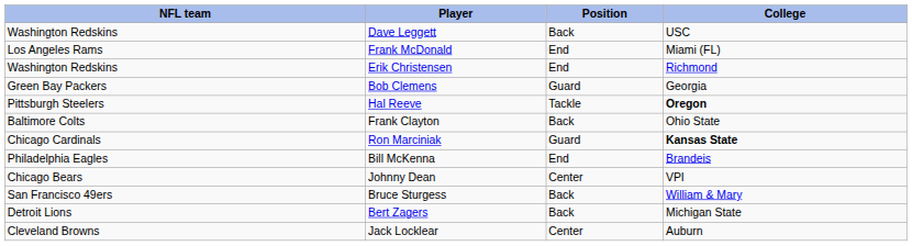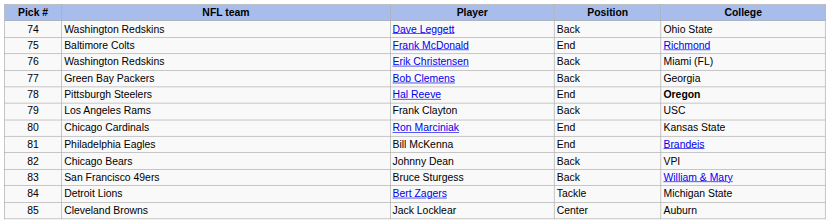+ column: Pick # | 74 | 75 | 76 | 77 | 78 | 79 | 80 | 81 | 82 | 83 | 84 | 85
Dave Leggett | College: USC -> Ohio State
Frank McDonald | NFL team: Los Angeles Rams -> Baltimore Colts
Frank McDonald | College: Miami (FL) -> Richmond
Erik Christensen | Position: End -> Back
Erik Christensen | College: Richmond -> Miami (FL)
Bob Clemens | Position: Guard -> Back
Hal Reeve | Position: Tackle -> End
Frank Clayton | NFL team: Baltimore Colts -> Los Angeles Rams
Frank Clayton | College: Ohio State -> USC
Ron Marciniak | Position: Guard -> End
Ron Marciniak | College: bold -> normal
Johnny Dean | Position: Center -> Back
Bert Zagers | Position: Back -> Tackle
